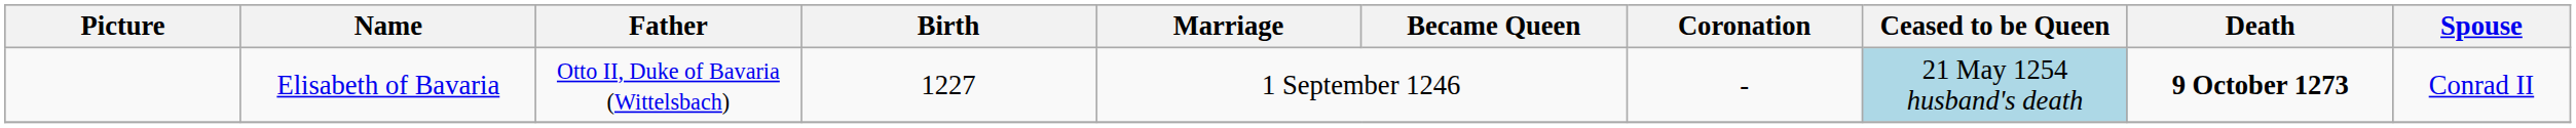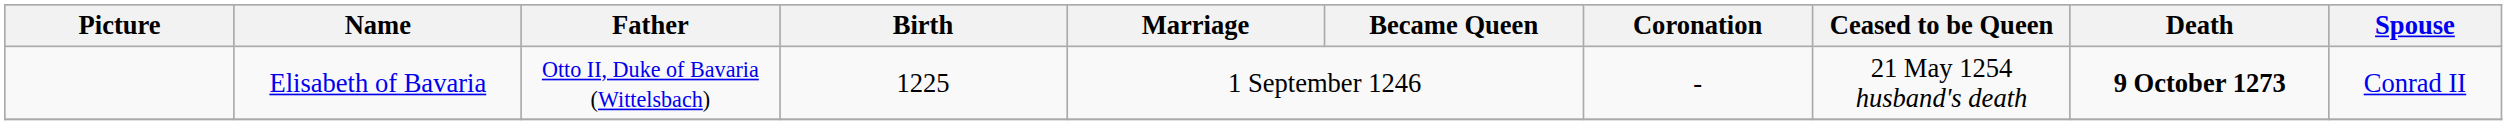Elisabeth of Bavaria | Birth: 1227 -> 1225
Elisabeth of Bavaria | Ceased to be Queen: lightblue background -> no background
